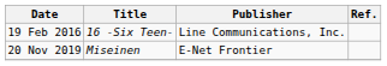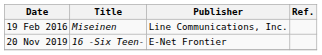19 Feb 2016 | Title: 16 -Six Teen- -> Miseinen
20 Nov 2019 | Title: Miseinen -> 16 -Six Teen-
